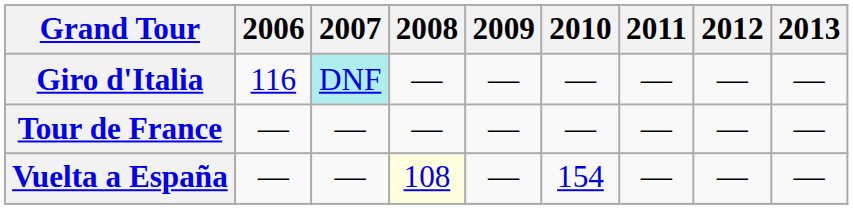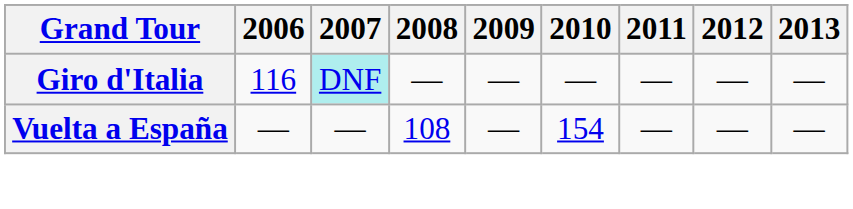- row: Tour de France | — | — | — | — | — | — | — | —
Vuelta a España | 2008: lightyellow background -> no background
